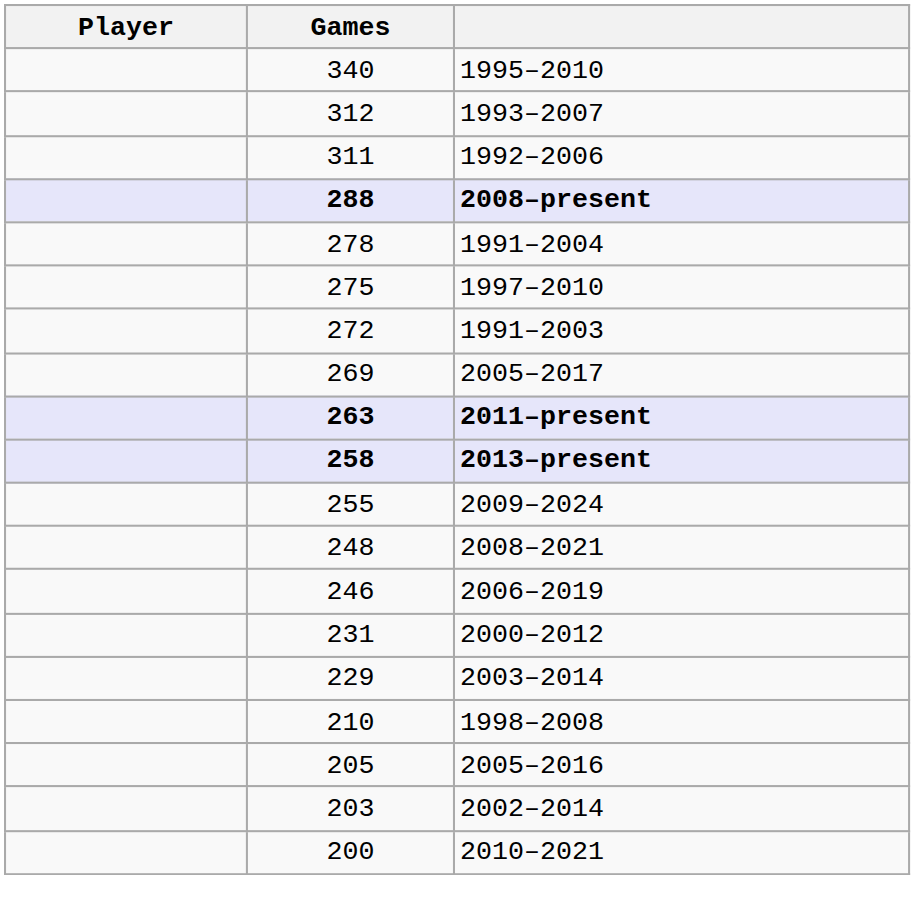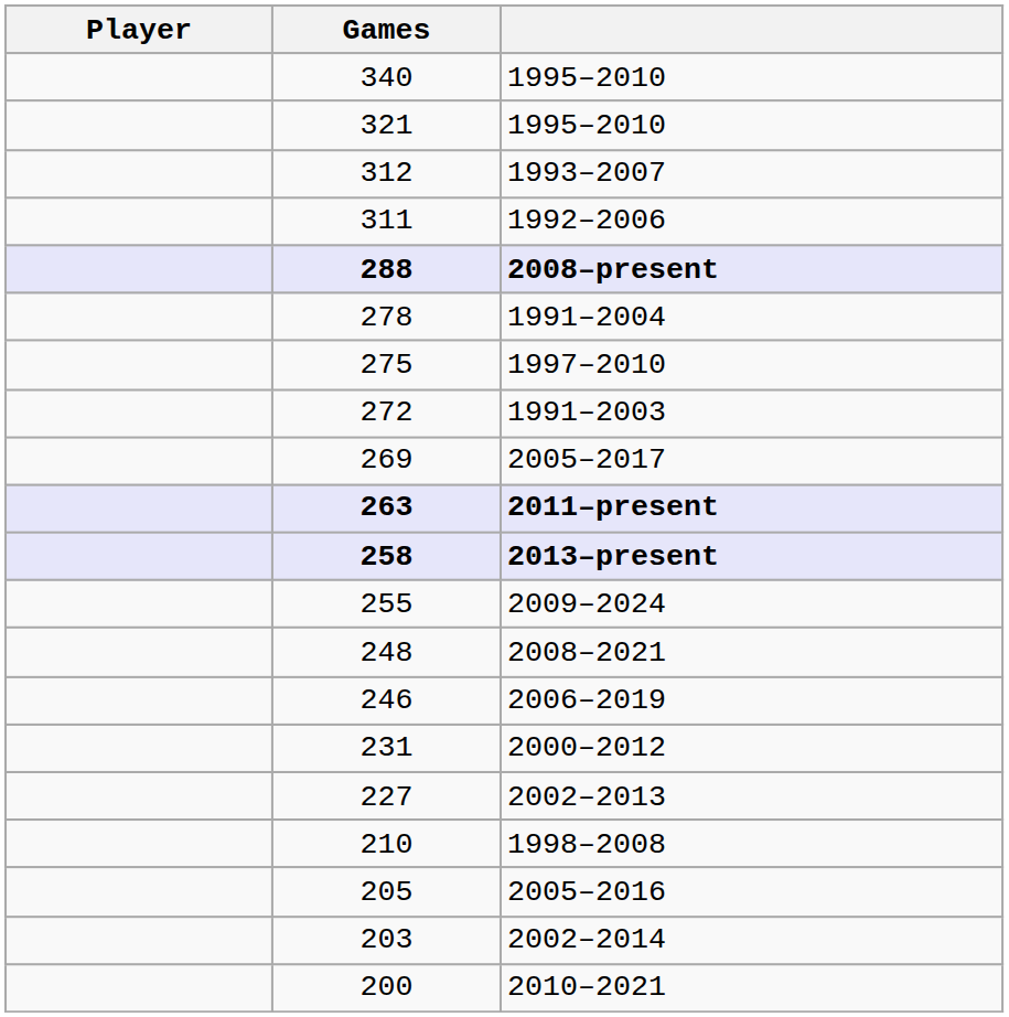+ row: 321 | 1995–2010
- row: 229 | 2003–2014
+ row: 227 | 2002–2013
